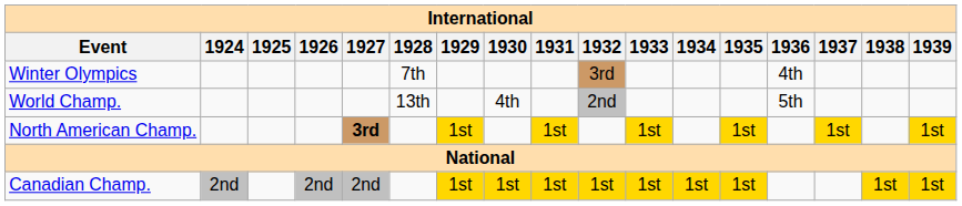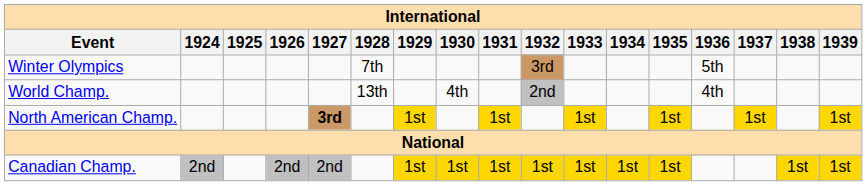Winter Olympics | 1936: 4th -> 5th
World Champ. | 1936: 5th -> 4th
